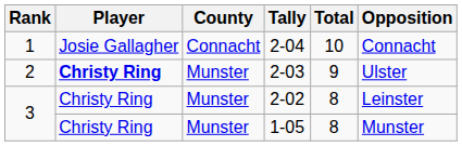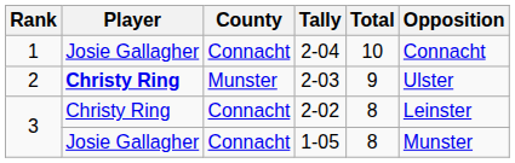2-02 | County: Munster -> Connacht
1-05 | Player: Christy Ring -> Josie Gallagher
1-05 | County: Munster -> Connacht
